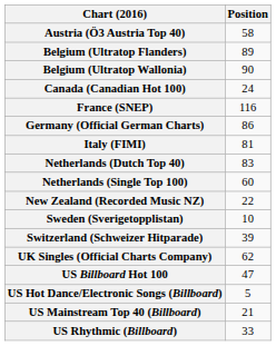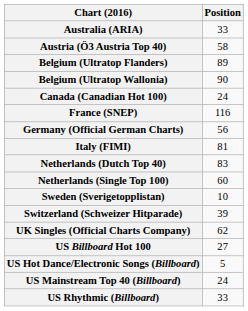+ row: Australia (ARIA) | 33
Germany (Official German Charts) | Position: 86 -> 56
- row: New Zealand (Recorded Music NZ) | 22
US Billboard Hot 100 | Position: 47 -> 27
US Mainstream Top 40 (Billboard) | Position: 21 -> 24
